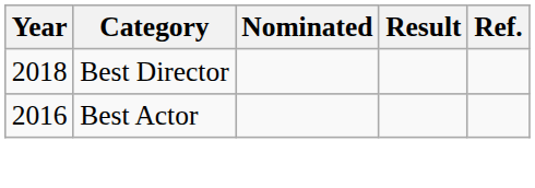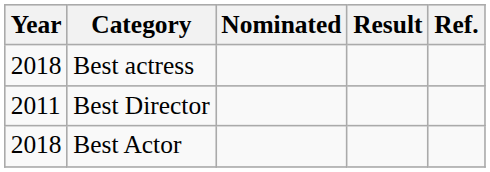+ row: 2018 | Best actress
Best Director | Year: 2018 -> 2011
Best Actor | Year: 2016 -> 2018
